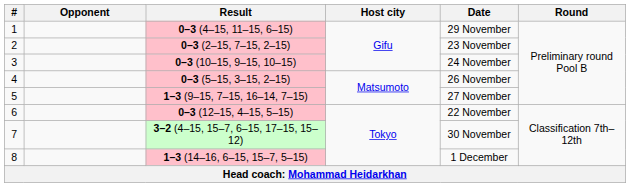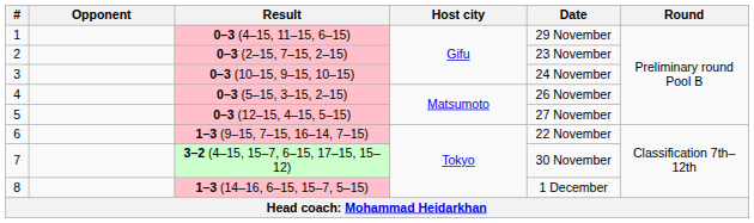5 | Result: 1–3 (9–15, 7–15, 16–14, 7–15) -> 0–3 (12–15, 4–15, 5–15)
6 | Result: 0–3 (12–15, 4–15, 5–15) -> 1–3 (9–15, 7–15, 16–14, 7–15)
